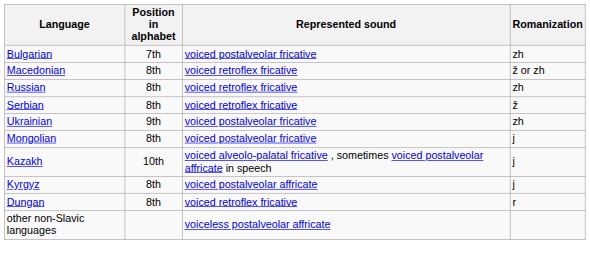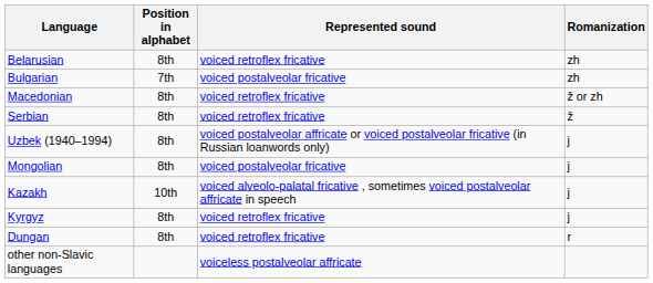+ row: Belarusian | 8th | voiced retroflex fricative | zh
- row: Russian | 8th | voiced retroflex fricative | zh
- row: Ukrainian | 9th | voiced postalveolar fricative | zh
+ row: Uzbek (1940–1994) | 8th | voiced postalveolar affricate or voiced postalveolar fricative (in Russian loanwords only) | j
Kyrgyz | Represented sound: voiced postalveolar affricate -> voiced retroflex fricative
